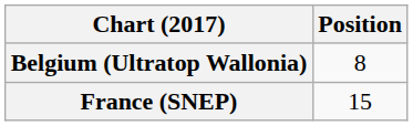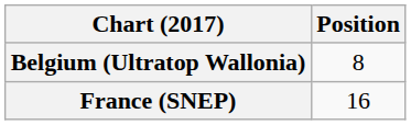France (SNEP) | Position: 15 -> 16
